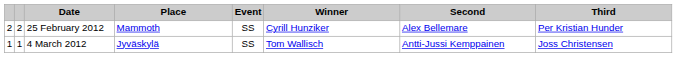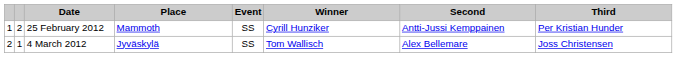25 February 2012 | column 1: 2 -> 1
25 February 2012 | Second: Alex Bellemare -> Antti-Jussi Kemppainen
4 March 2012 | column 1: 1 -> 2
4 March 2012 | Second: Antti-Jussi Kemppainen -> Alex Bellemare
